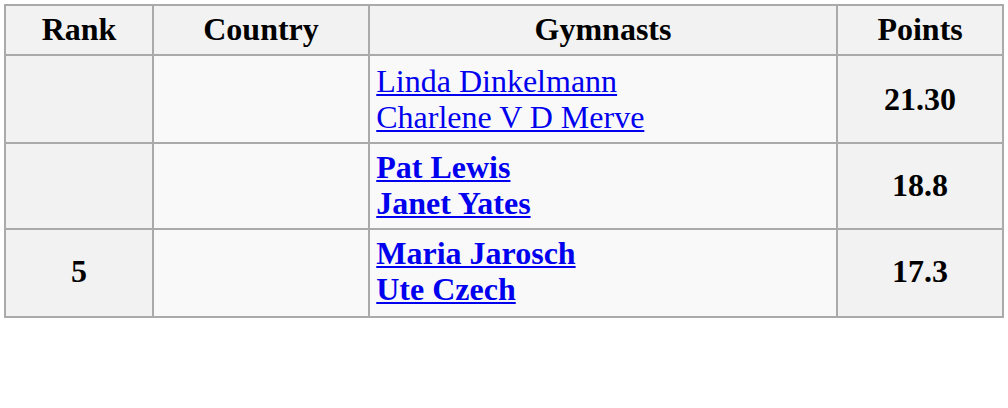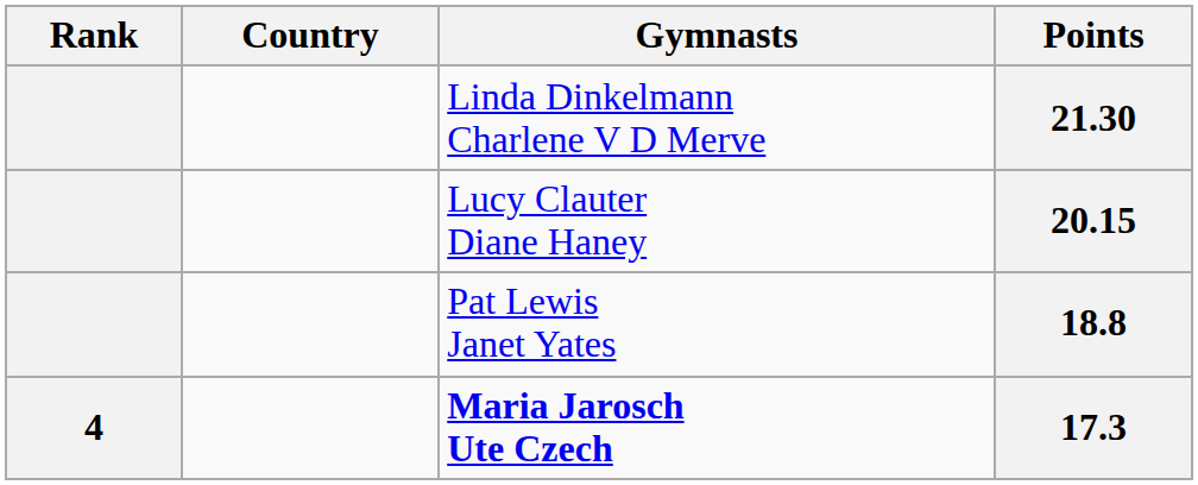+ row: Lucy Clauter Diane Haney | 20.15
18.8 | Gymnasts: bold -> normal
17.3 | Rank: 5 -> 4
